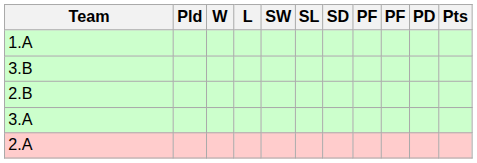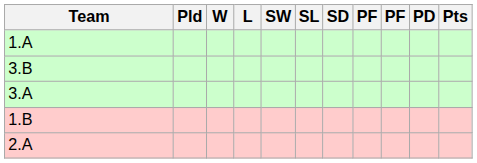- row: 2.B
+ row: 1.B
